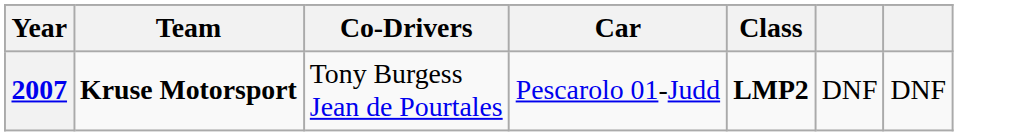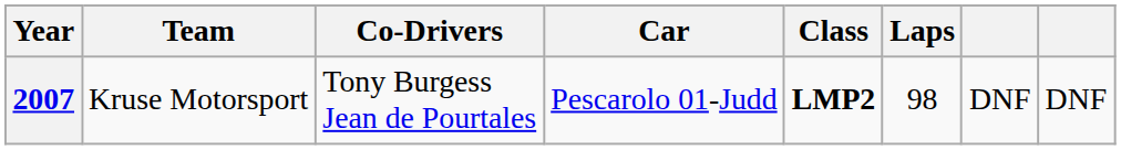+ column: Laps | 98
2007 | Team: bold -> normal
